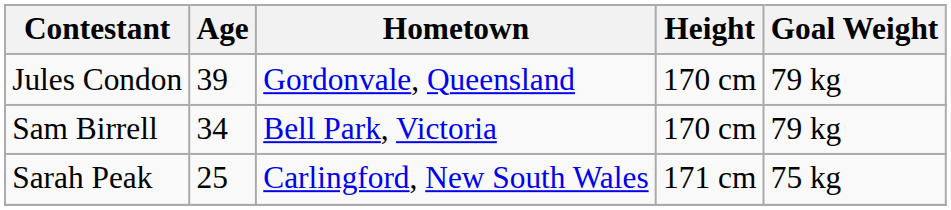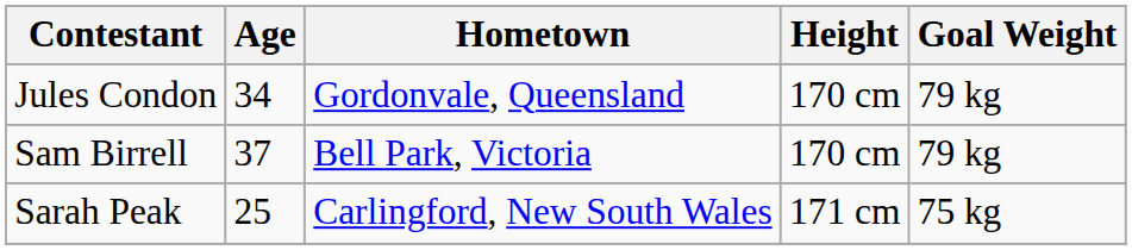Jules Condon | Age: 39 -> 34
Sam Birrell | Age: 34 -> 37
